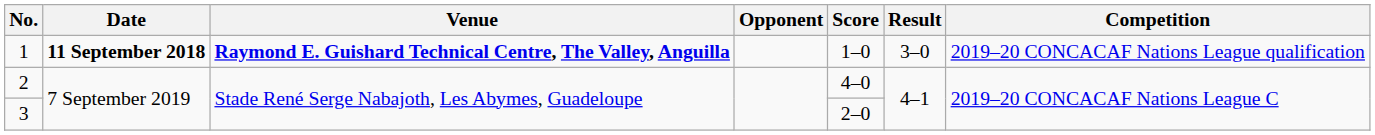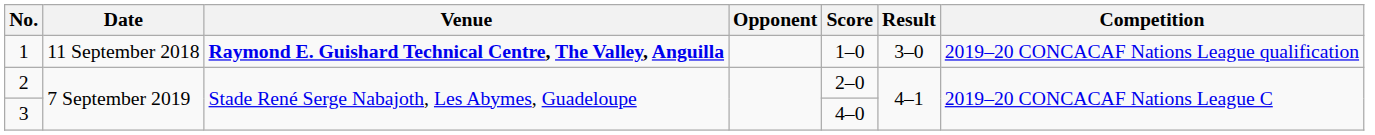1 | Date: bold -> normal
2 | Score: 4–0 -> 2–0
3 | Score: 2–0 -> 4–0
